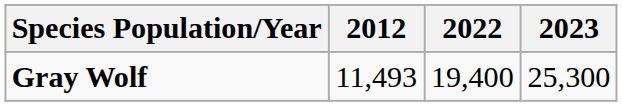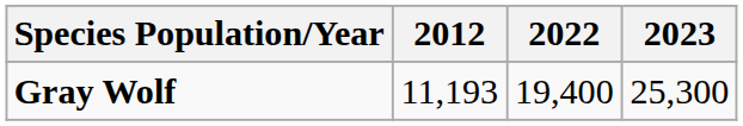Gray Wolf | 2012: 11,493 -> 11,193
